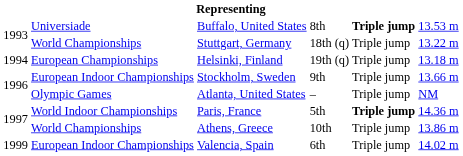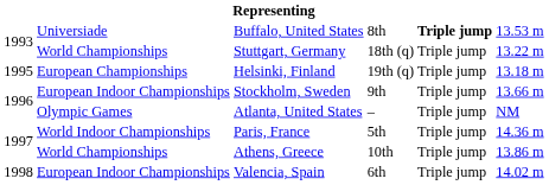Helsinki, Finland | column 1: 1994 -> 1995
Paris, France | column 5: bold -> normal
Valencia, Spain | column 1: 1999 -> 1998
